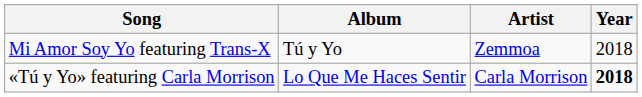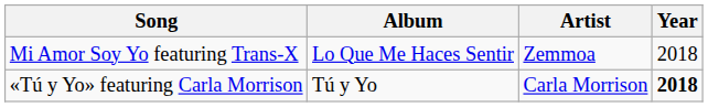Mi Amor Soy Yo featuring Trans-X | Album: Tú y Yo -> Lo Que Me Haces Sentir
«Tú y Yo» featuring Carla Morrison | Album: Lo Que Me Haces Sentir -> Tú y Yo
